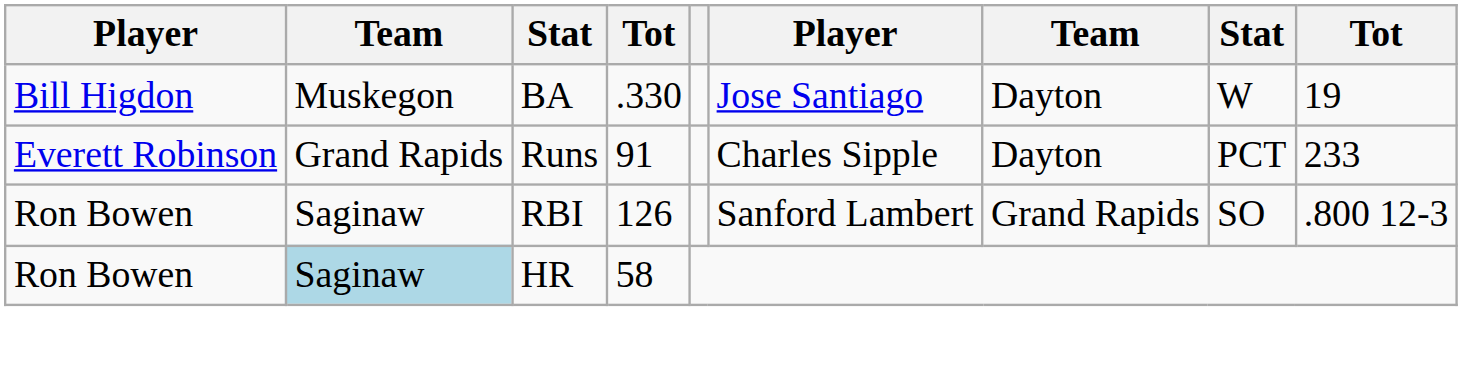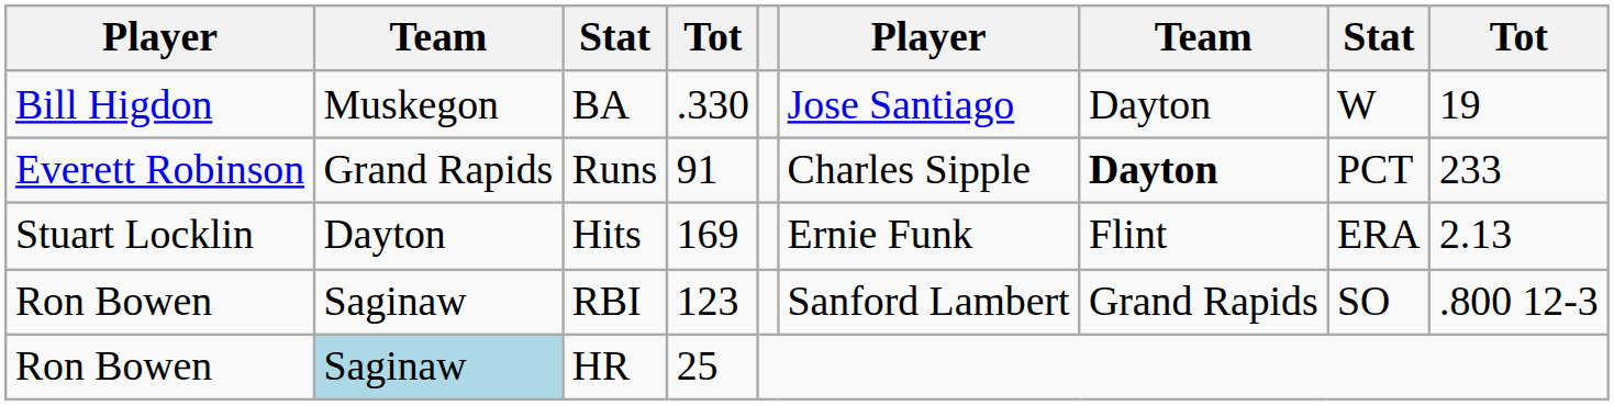Runs | column 7: normal -> bold
+ row: Stuart Locklin | Dayton | Hits | 169 | Ernie Funk | Flint | ERA | 2.13
RBI | column 4: 126 -> 123
HR | column 4: 58 -> 25
